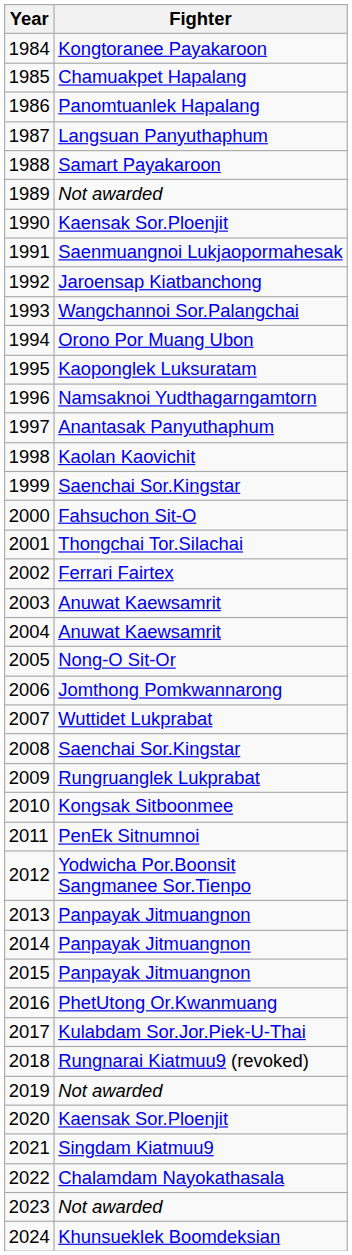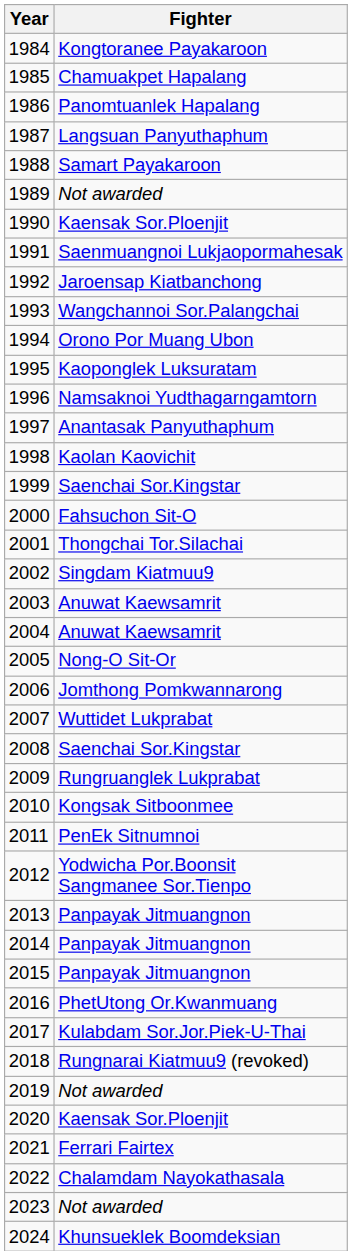2002 | Fighter: Ferrari Fairtex -> Singdam Kiatmuu9
2021 | Fighter: Singdam Kiatmuu9 -> Ferrari Fairtex
